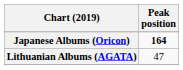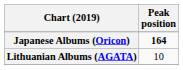Lithuanian Albums (AGATA) | Peak position: 47 -> 10
